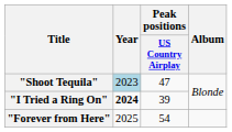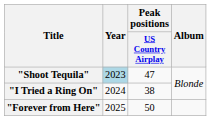"I Tried a Ring On" | Year: bold -> normal
"I Tried a Ring On" | Peak positions / US Country Airplay: 39 -> 38
"Forever from Here" | Peak positions / US Country Airplay: 54 -> 50
